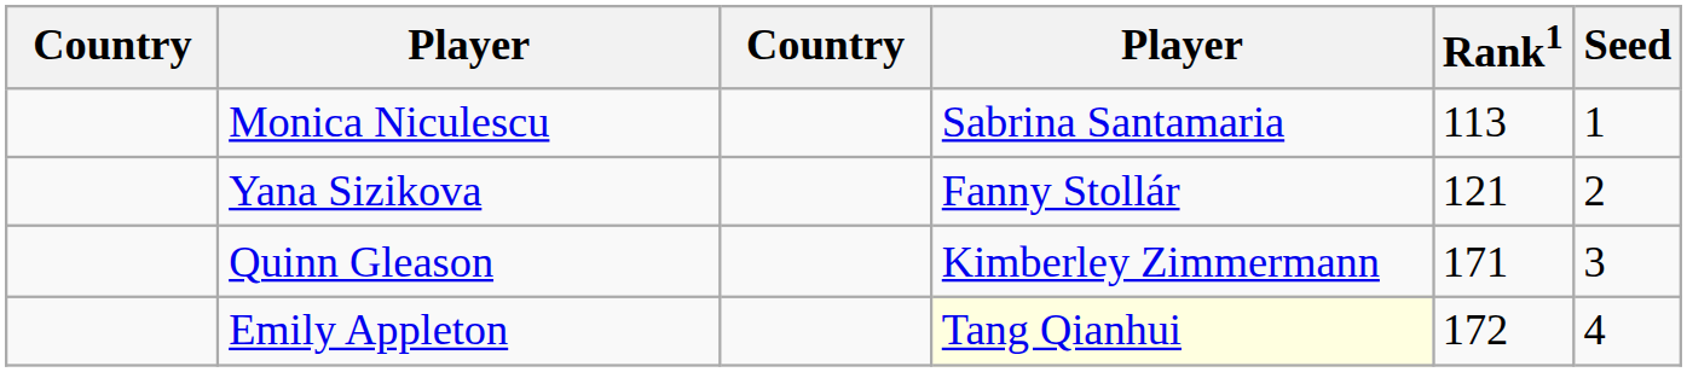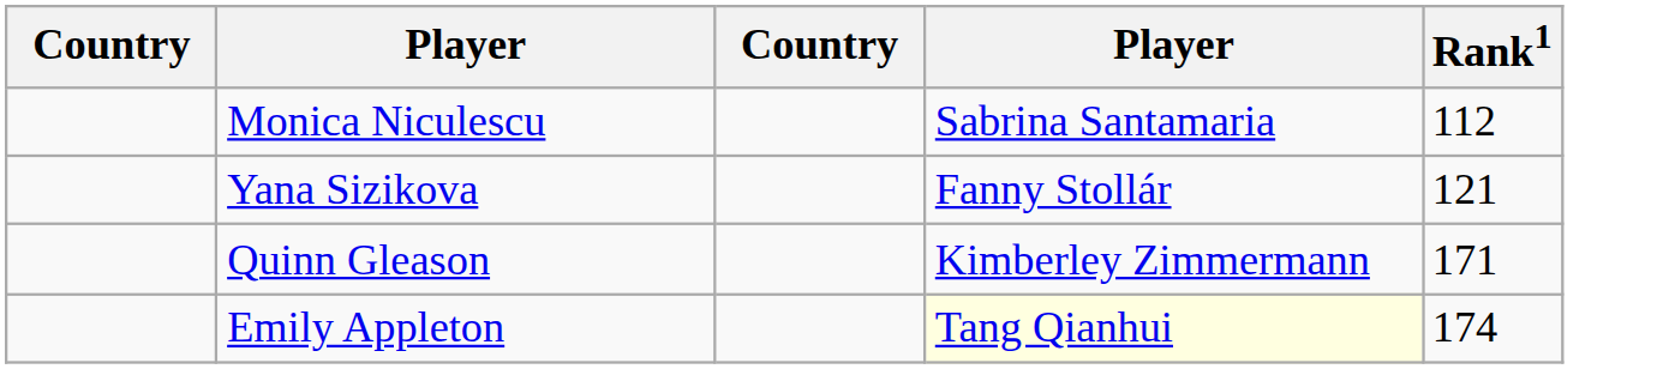- column: Seed | 1 | 2 | 3 | 4
Monica Niculescu | Rank1: 113 -> 112
Emily Appleton | Rank1: 172 -> 174
